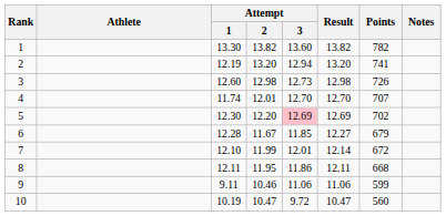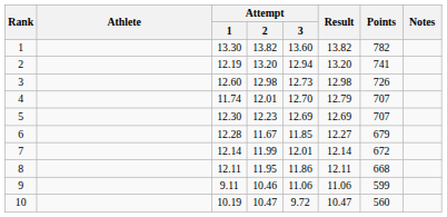4 | Result: 12.70 -> 12.79
5 | Attempt / 2: 12.20 -> 12.23
5 | Attempt / 3: pink background -> no background
5 | Points: 702 -> 707
7 | Attempt / 1: 12.10 -> 12.14
